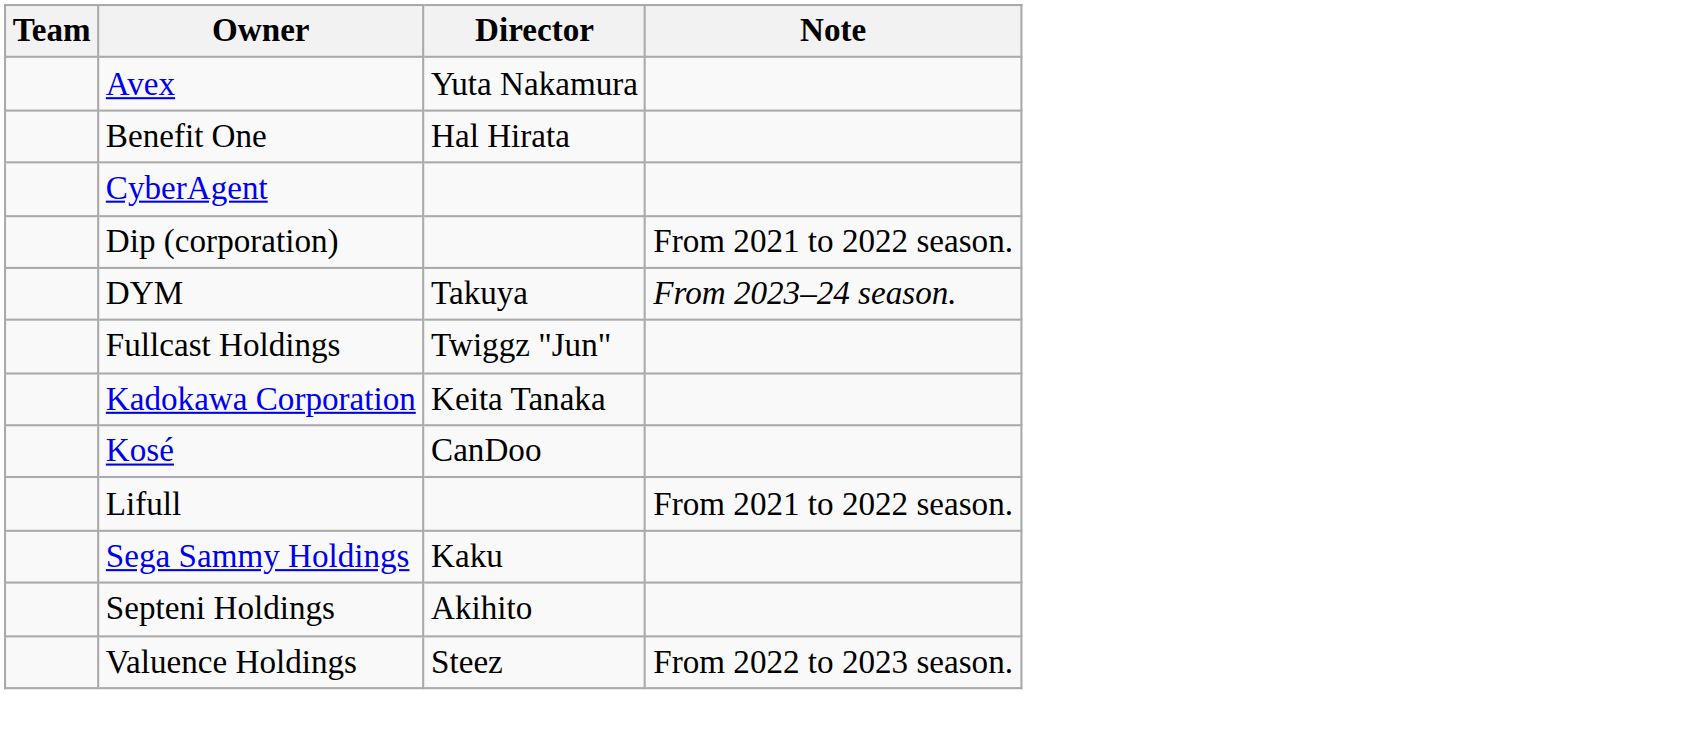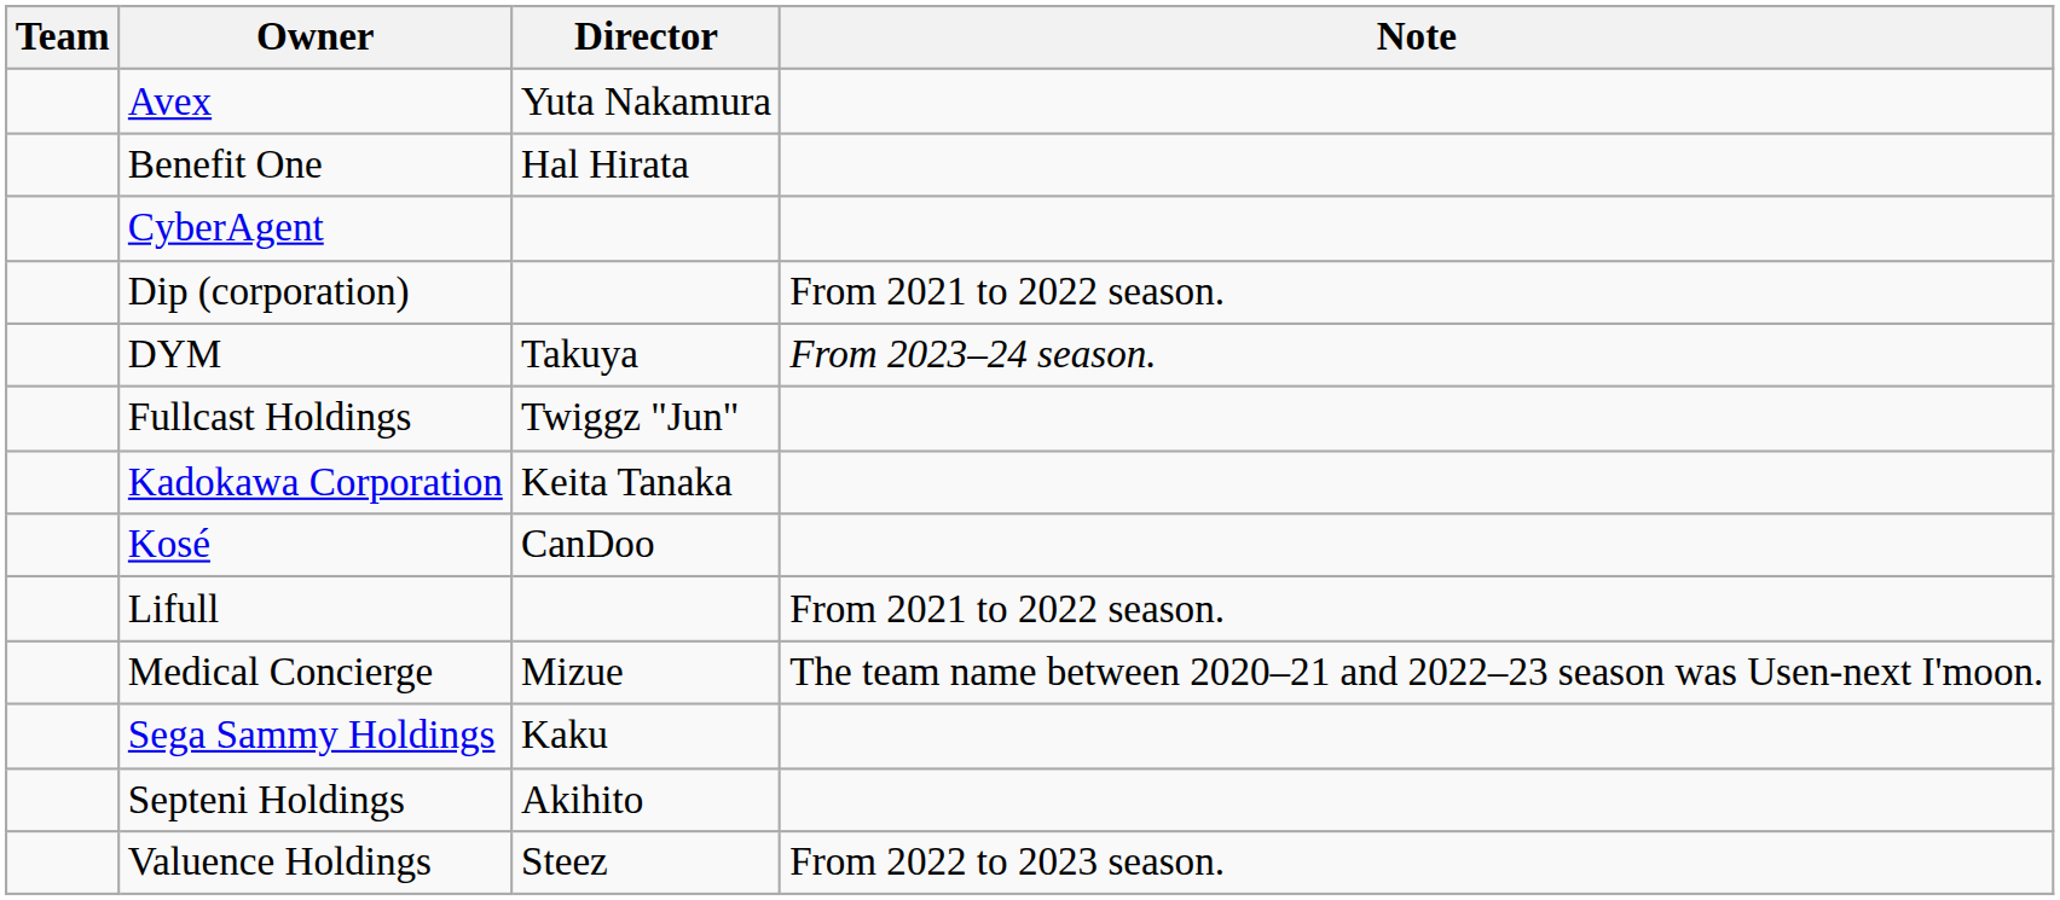+ row: Medical Concierge | Mizue | The team name between 2020–21 and 2022–23 season was Usen-next I'moon.
